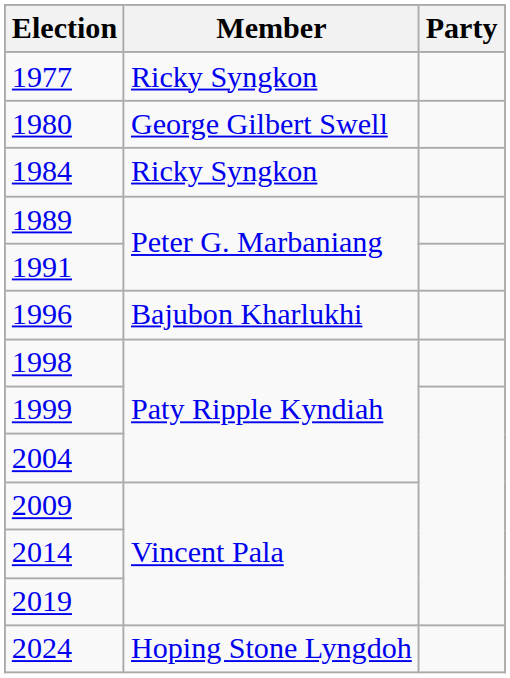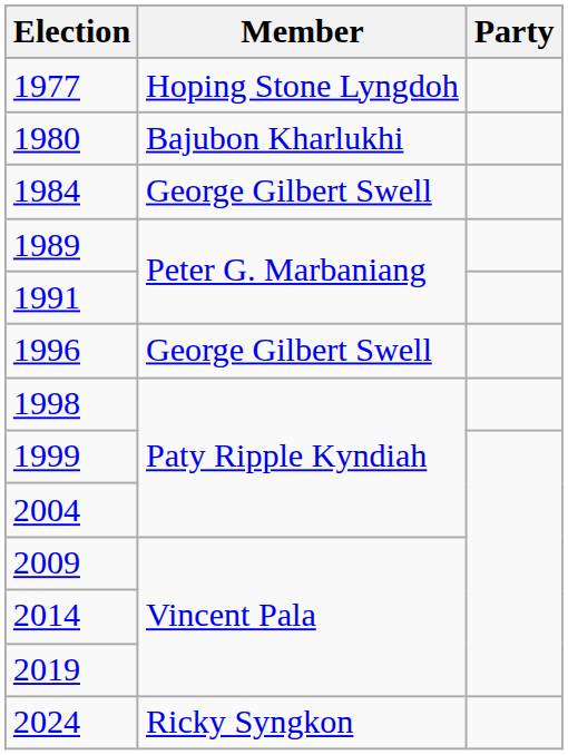1977 | Member: Ricky Syngkon -> Hoping Stone Lyngdoh
1980 | Member: George Gilbert Swell -> Bajubon Kharlukhi
1984 | Member: Ricky Syngkon -> George Gilbert Swell
1996 | Member: Bajubon Kharlukhi -> George Gilbert Swell
2024 | Member: Hoping Stone Lyngdoh -> Ricky Syngkon
